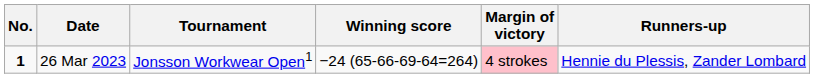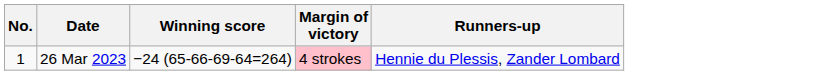- column: Tournament | Jonsson Workwear Open1
26 Mar 2023 | No.: bold -> normal
